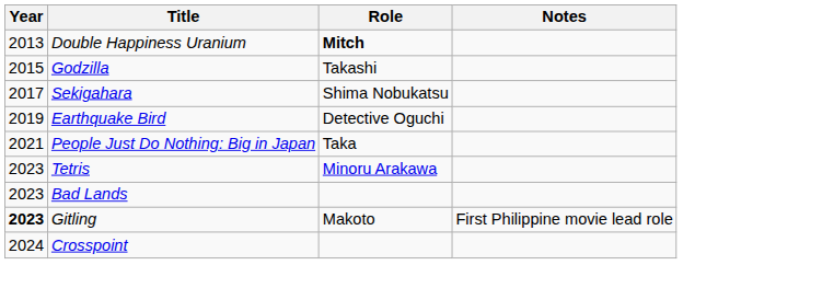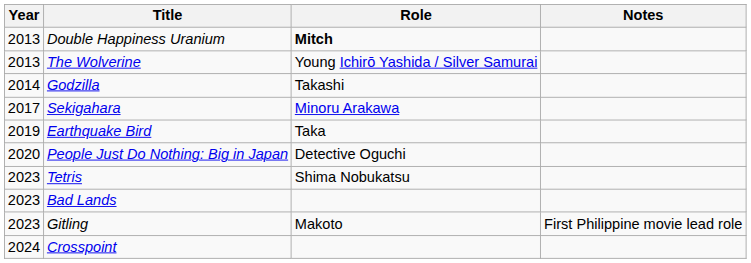+ row: 2013 | The Wolverine | Young Ichirō Yashida / Silver Samurai
Godzilla | Year: 2015 -> 2014
Sekigahara | Role: Shima Nobukatsu -> Minoru Arakawa
Earthquake Bird | Role: Detective Oguchi -> Taka
People Just Do Nothing: Big in Japan | Year: 2021 -> 2020
People Just Do Nothing: Big in Japan | Role: Taka -> Detective Oguchi
Tetris | Role: Minoru Arakawa -> Shima Nobukatsu
Gitling | Year: bold -> normal
